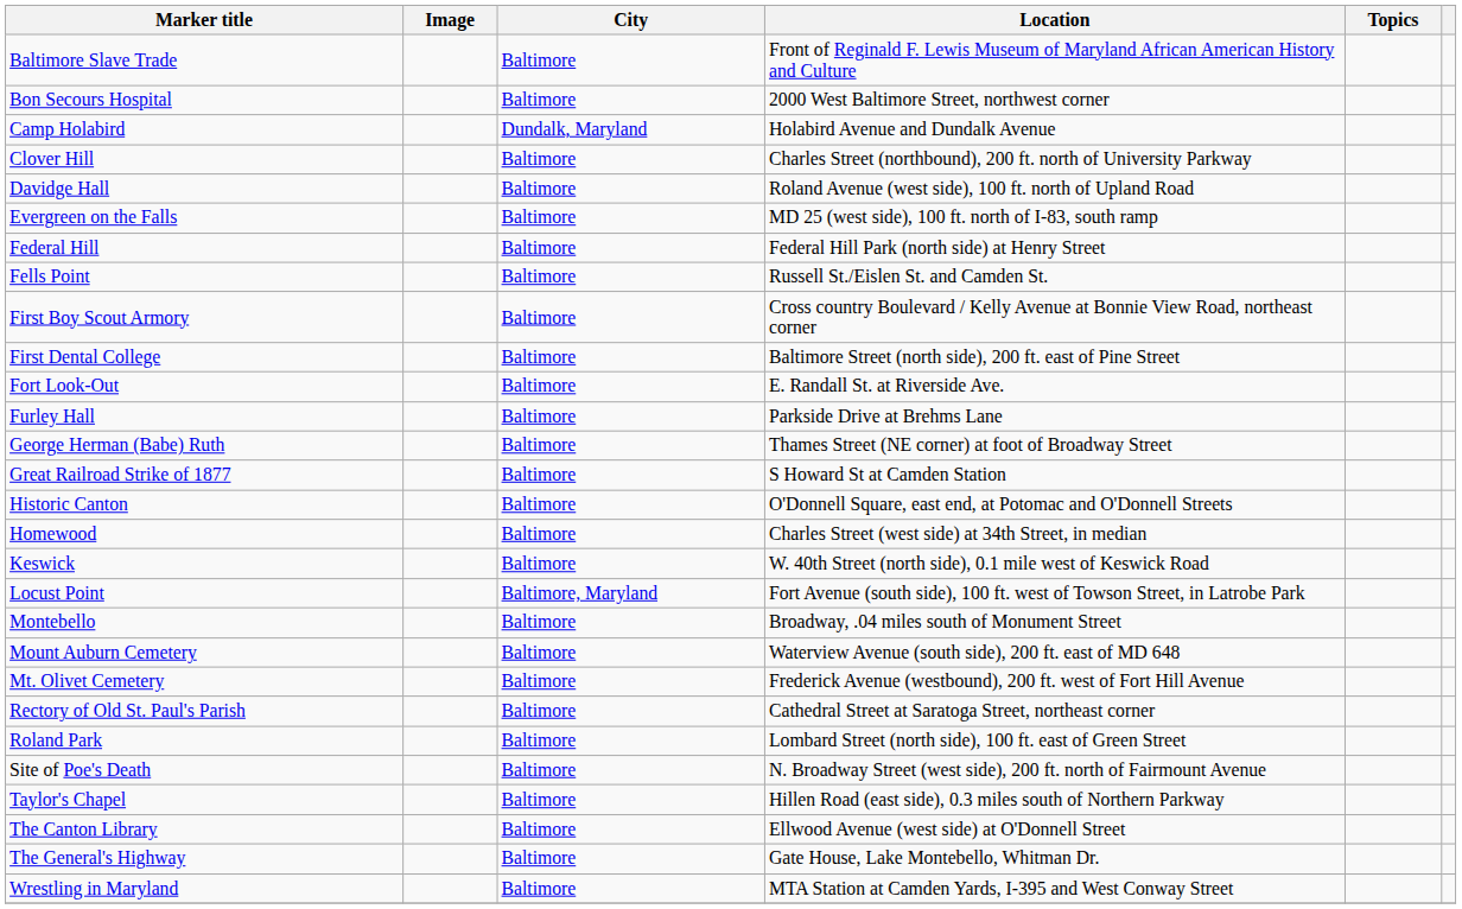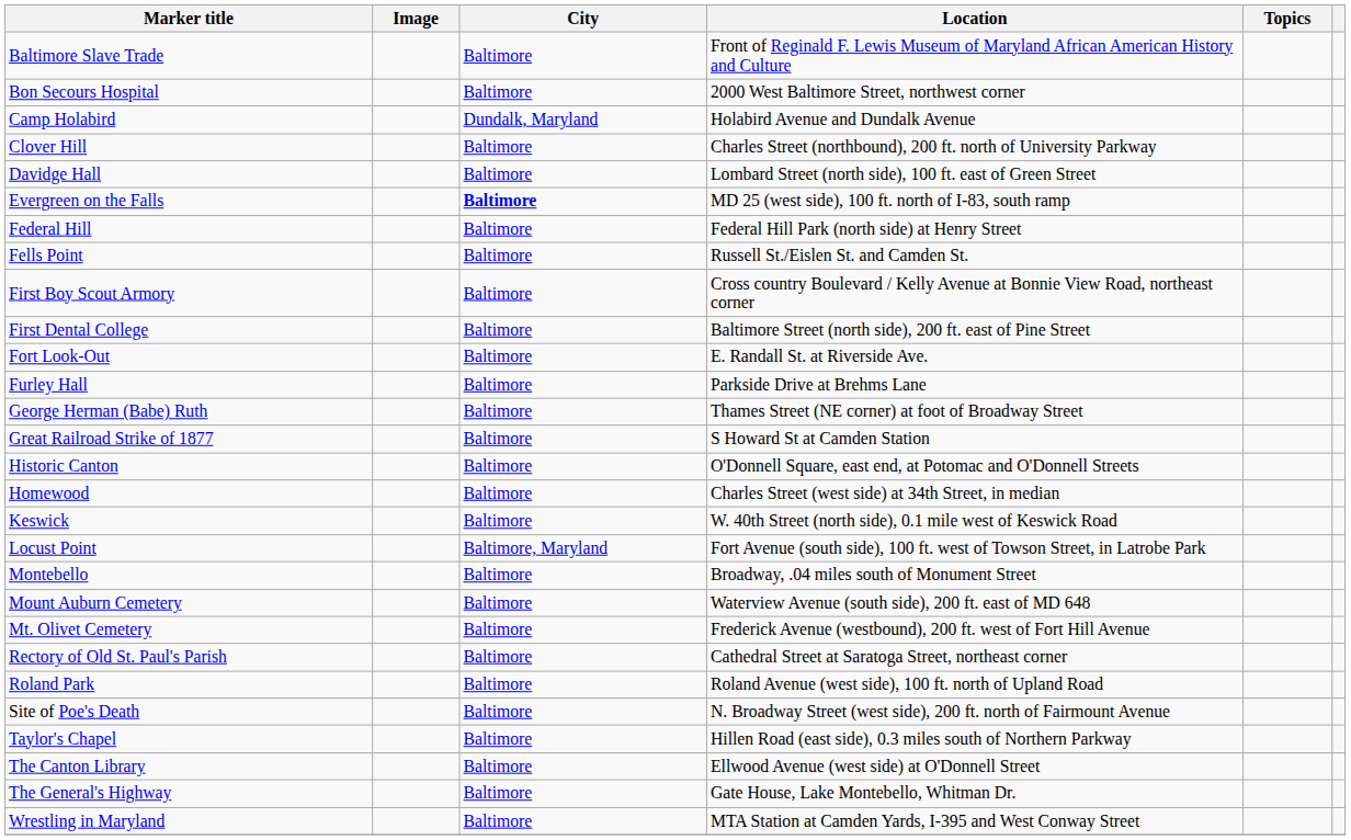Davidge Hall | Location: Roland Avenue (west side), 100 ft. north of Upland Road -> Lombard Street (north side), 100 ft. east of Green Street
Evergreen on the Falls | City: normal -> bold
Roland Park | Location: Lombard Street (north side), 100 ft. east of Green Street -> Roland Avenue (west side), 100 ft. north of Upland Road
